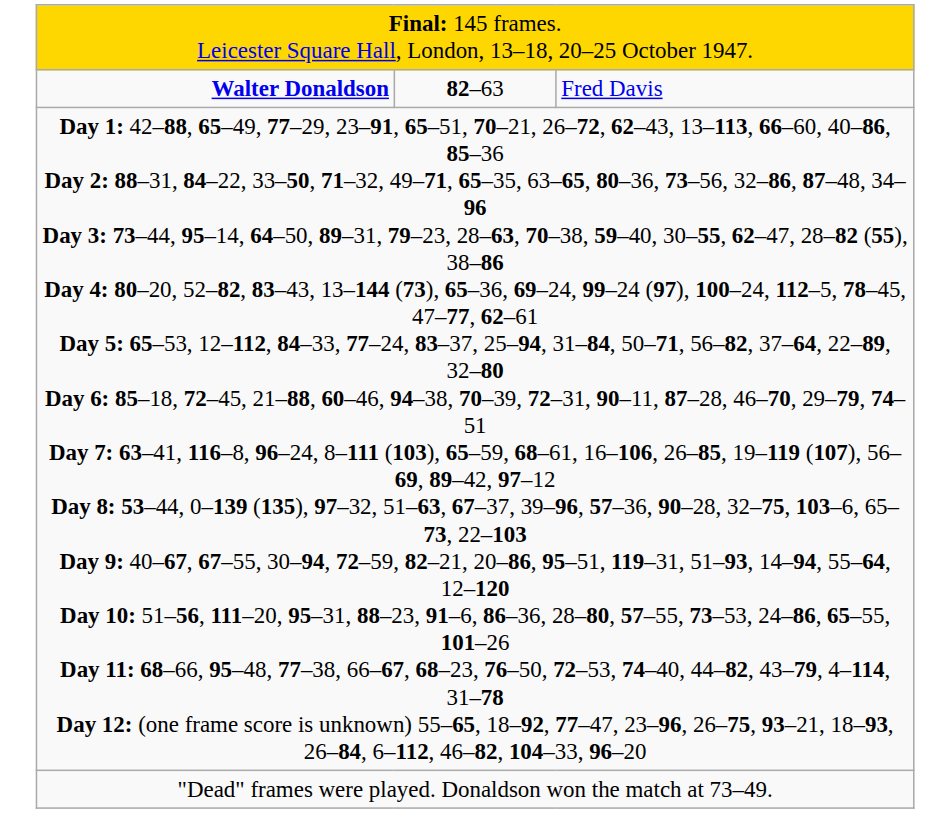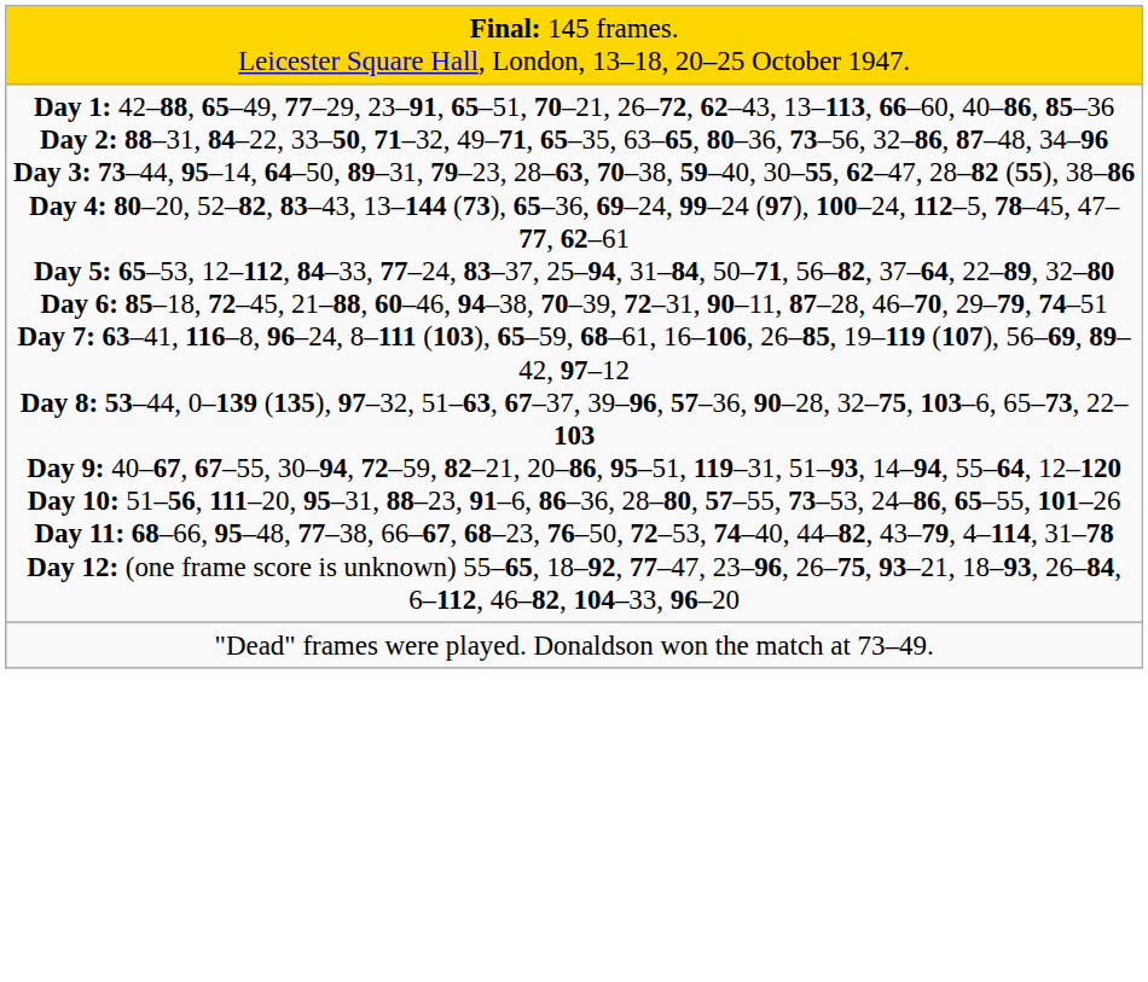- row: Walter Donaldson | 82–63 | Fred Davis
